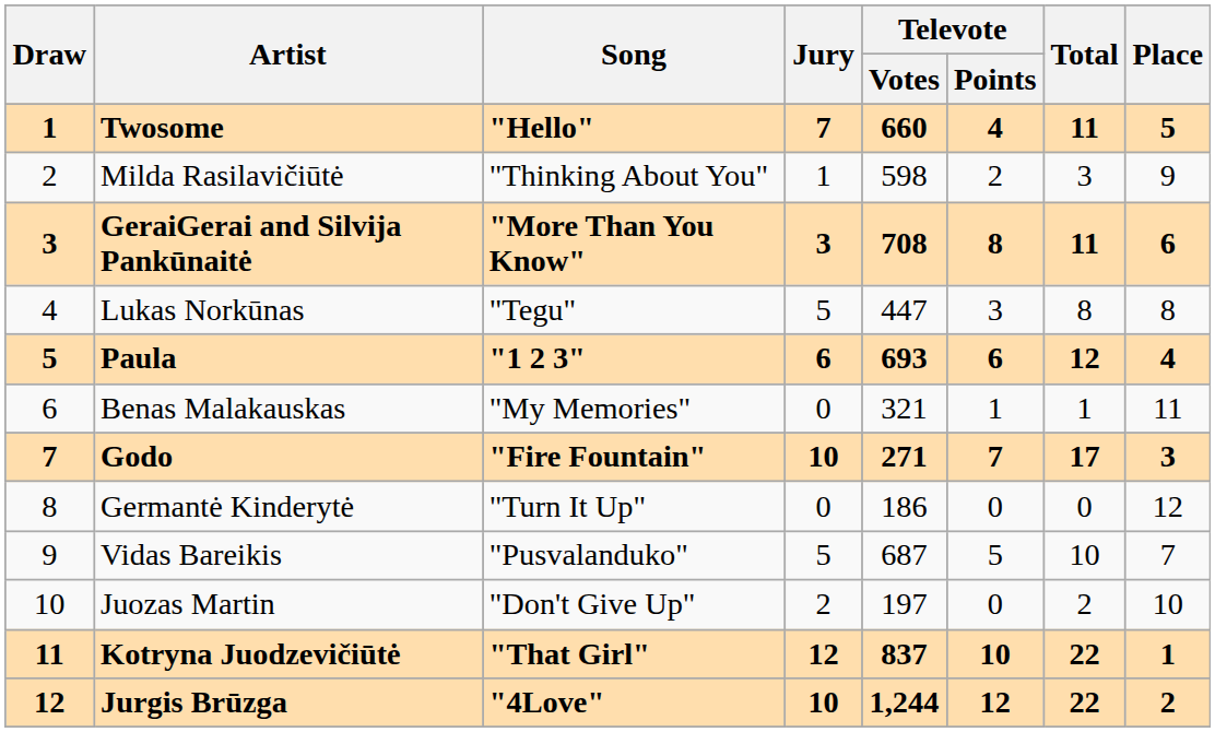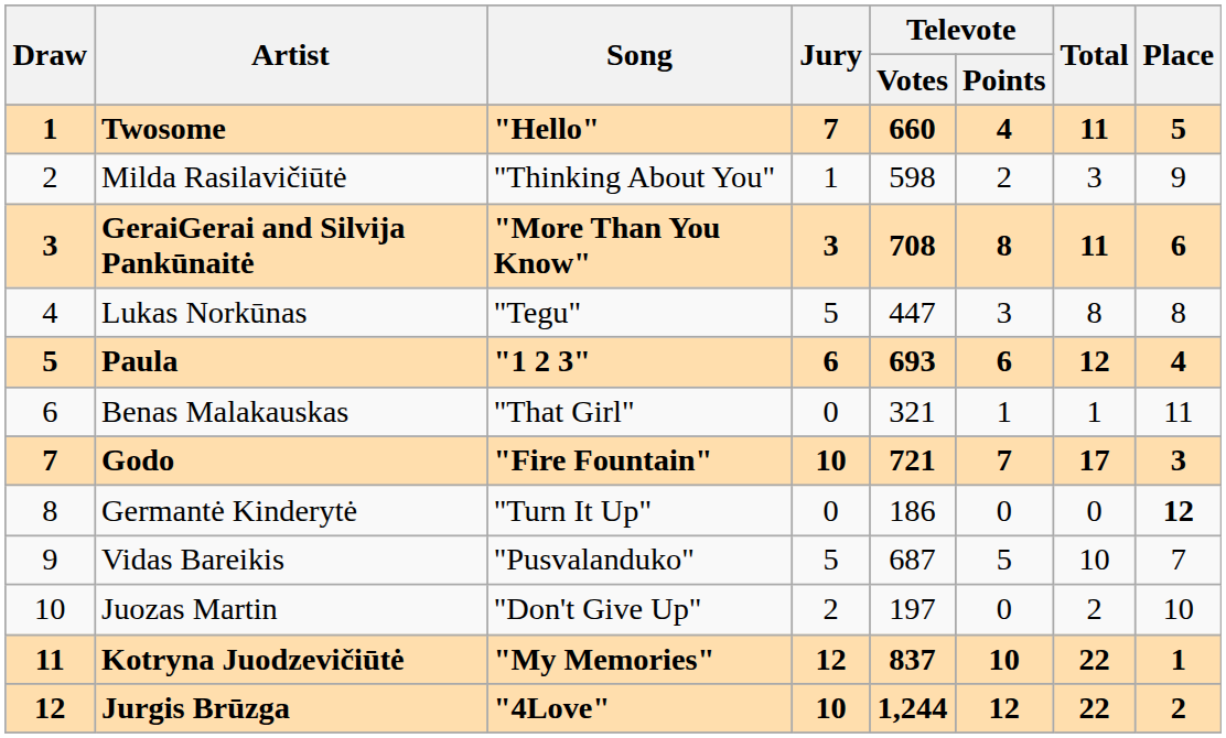Benas Malakauskas | Song: "My Memories" -> "That Girl"
Godo | Televote / Votes: 271 -> 721
Germantė Kinderytė | Place: normal -> bold
Kotryna Juodzevičiūtė | Song: "That Girl" -> "My Memories"
